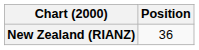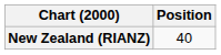New Zealand (RIANZ) | Position: 36 -> 40
